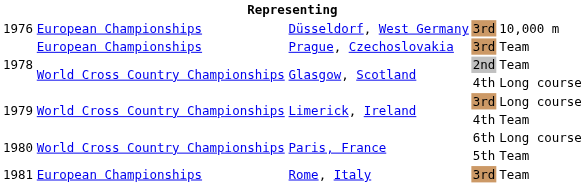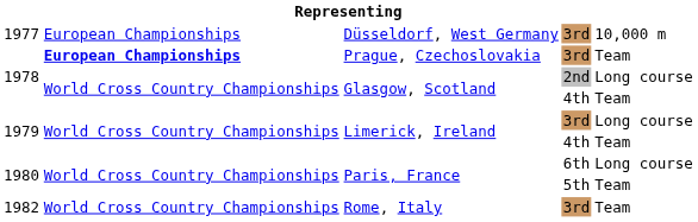Düsseldorf, West Germany | column 1: 1976 -> 1977
Prague, Czechoslovakia | column 2: normal -> bold
Glasgow, Scotland / 2nd | column 5: Team -> Long course
Glasgow, Scotland / 4th | column 5: Long course -> Team
Rome, Italy | column 1: 1981 -> 1982
Rome, Italy | column 2: European Championships -> World Cross Country Championships
